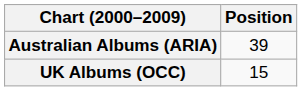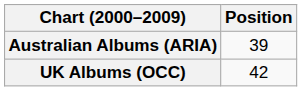UK Albums (OCC) | Position: 15 -> 42
